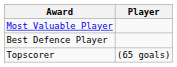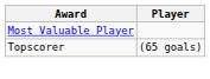- row: Best Defence Player
